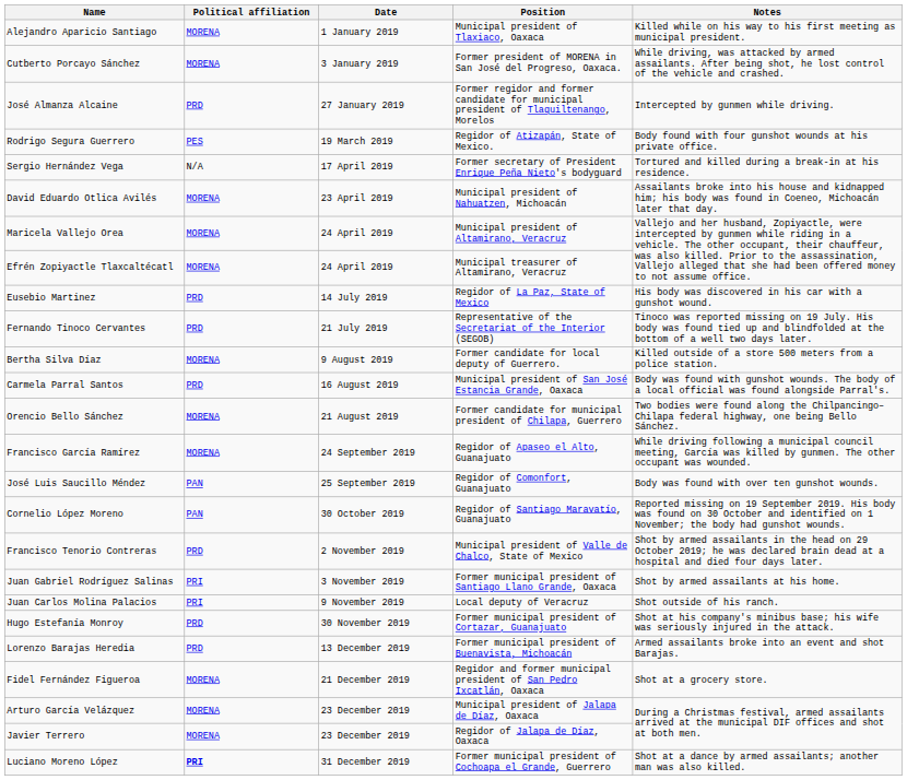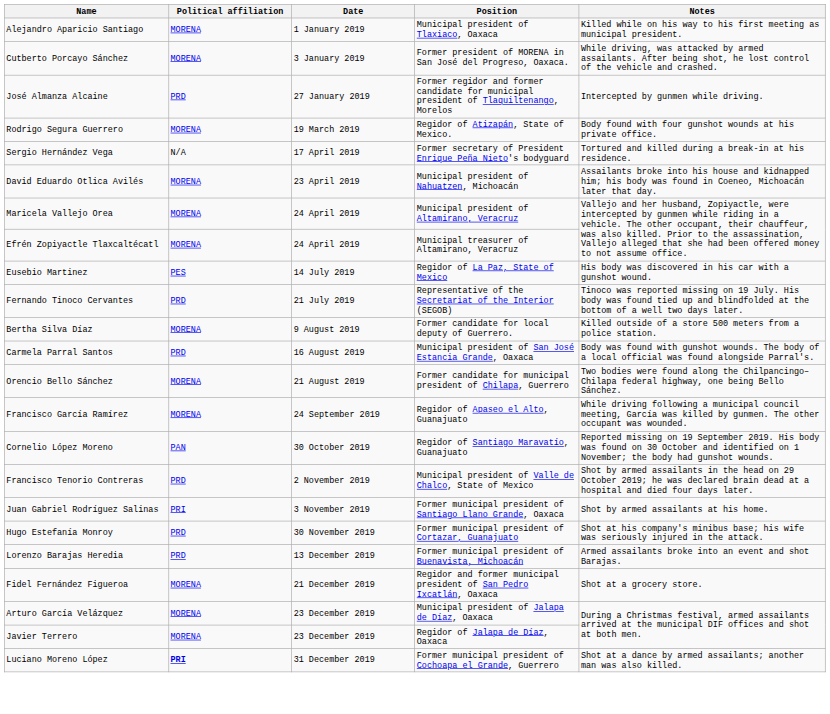Rodrigo Segura Guerrero | Political affiliation: PES -> MORENA
Eusebio Martinez | Political affiliation: PRD -> PES
- row: José Luis Saucillo Méndez | PAN | 25 September 2019 | Regidor of Comonfort, Guanajuato | Body was found with over ten gunshot wounds.
- row: Juan Carlos Molina Palacios | PRI | 9 November 2019 | Local deputy of Veracruz | Shot outside of his ranch.
